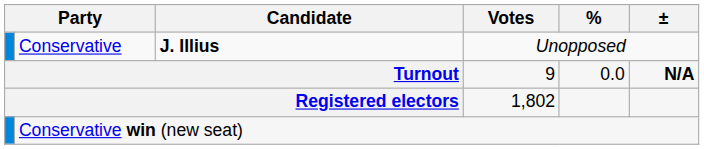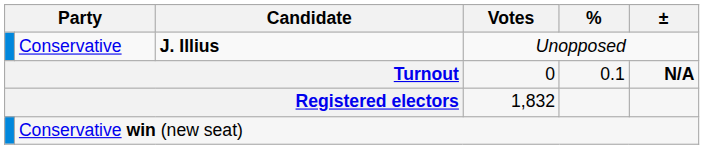Turnout | Votes: 9 -> 0
Turnout | %: 0.0 -> 0.1
Registered electors | Votes: 1,802 -> 1,832
